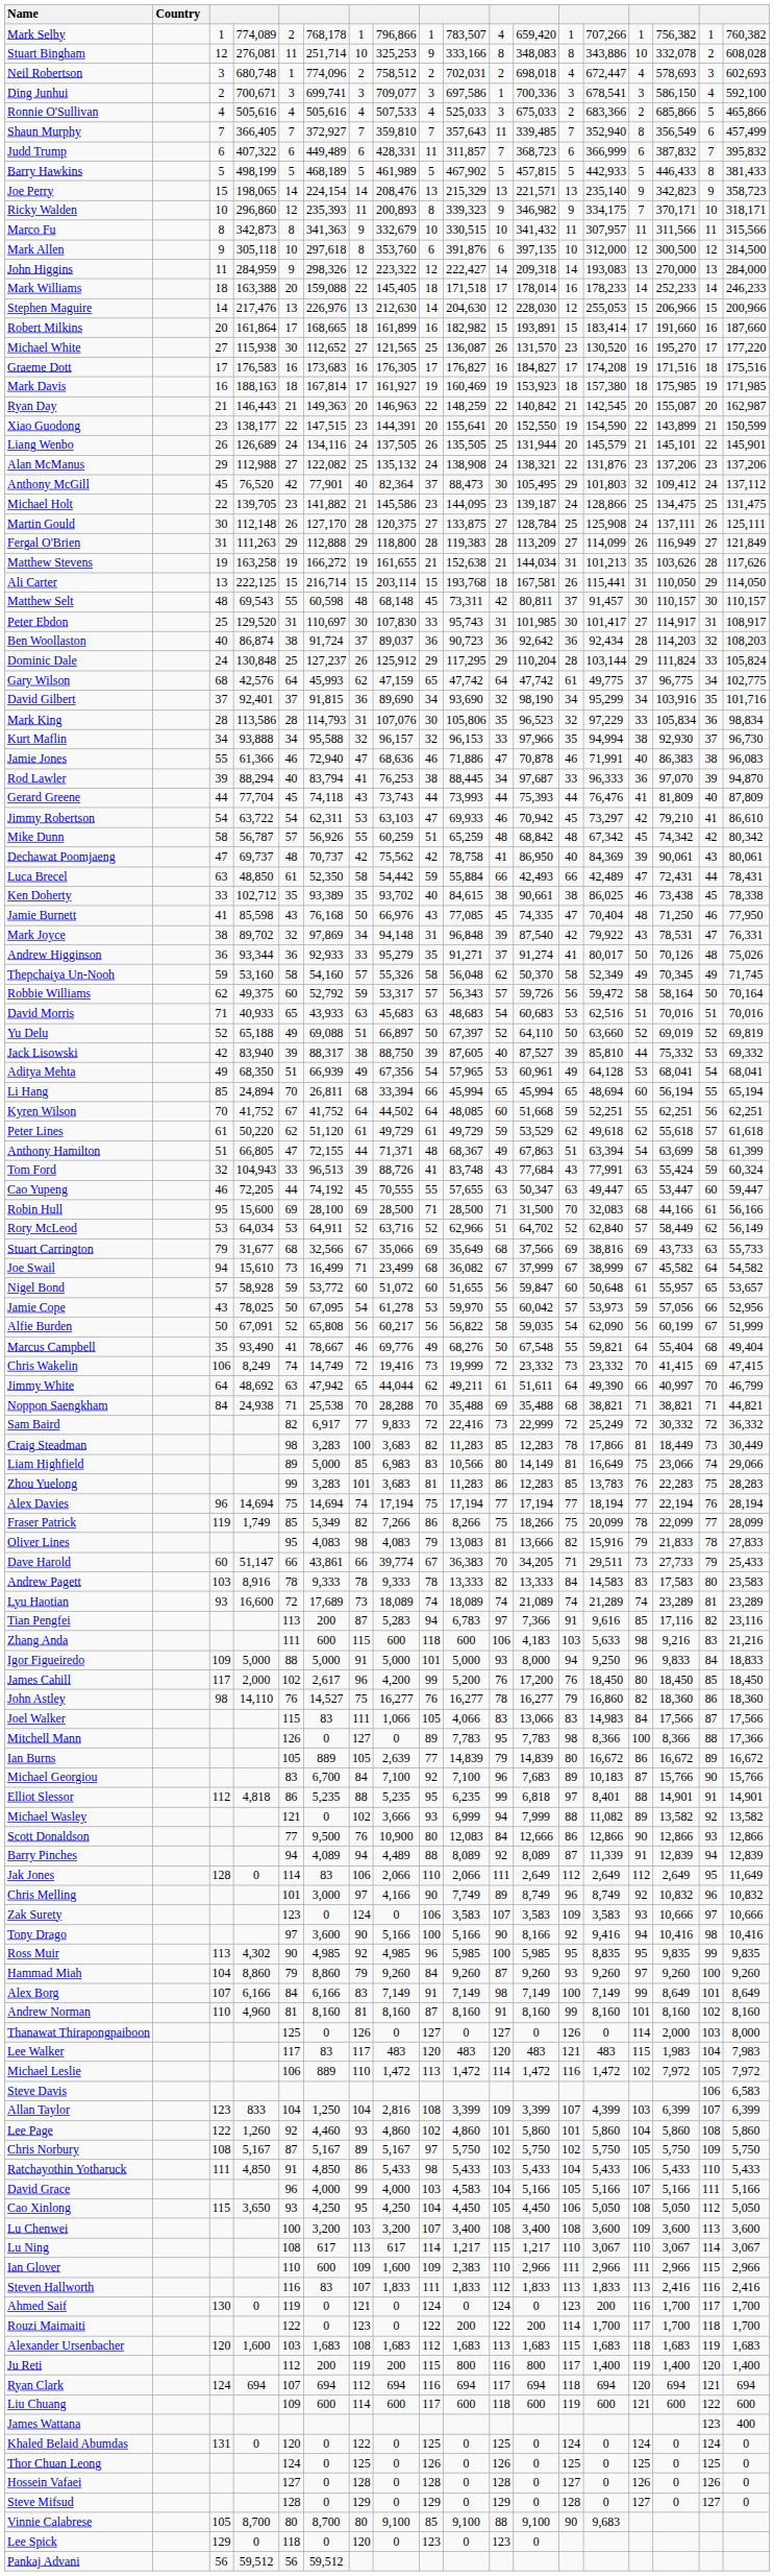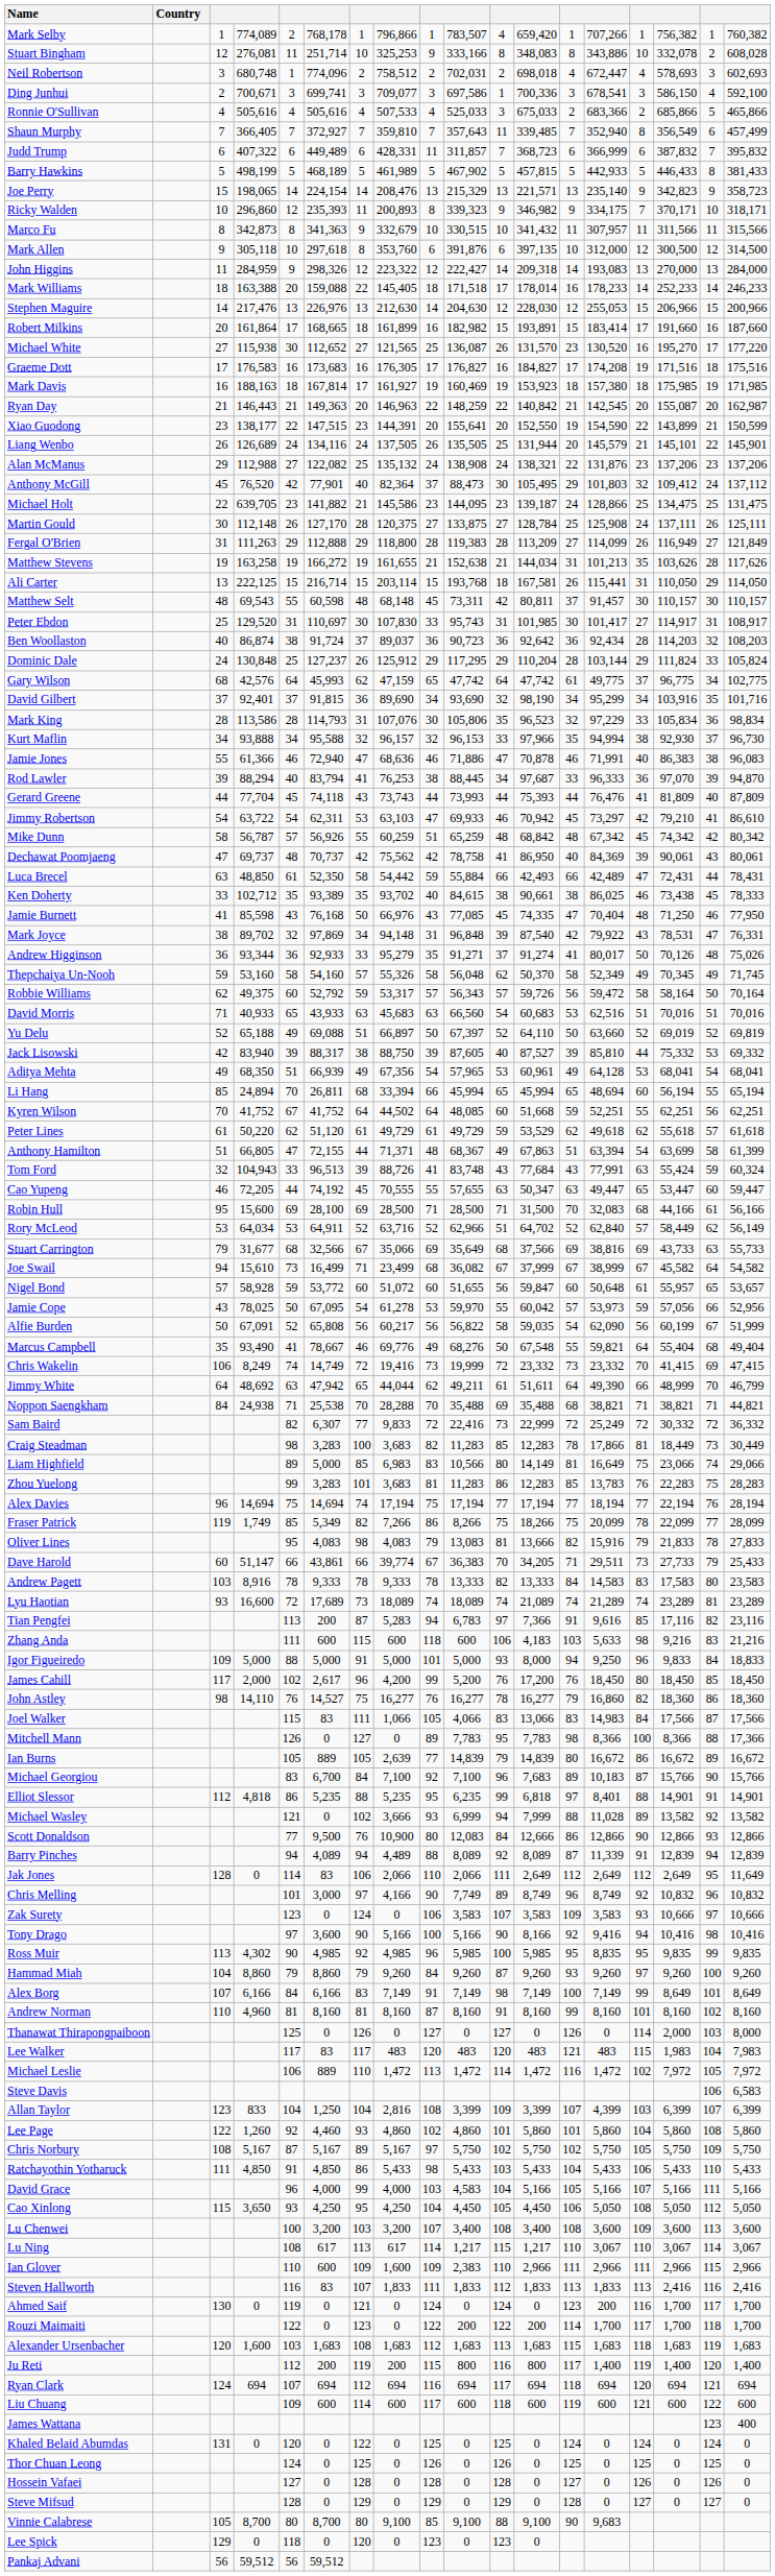Michael Holt | column 4: 139,705 -> 639,705
Ken Doherty | column 18: 78,338 -> 78,333
David Morris | column 10: 48,683 -> 66,560
Jimmy White | column 16: 40,997 -> 48,999
Sam Baird | column 6: 6,917 -> 6,307
Michael Wasley | column 14: 11,082 -> 11,028
